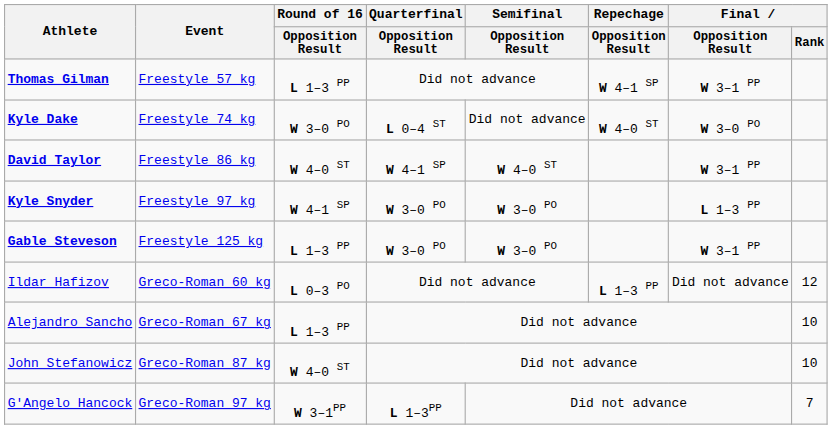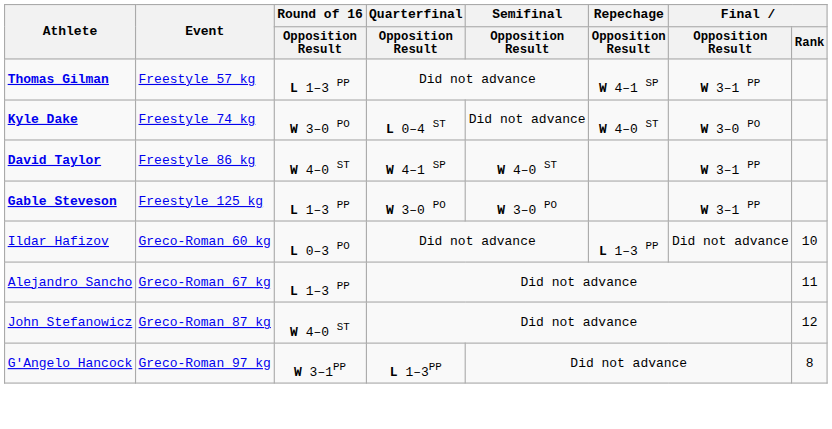- row: Kyle Snyder | Freestyle 97 kg | W 4–1 SP | W 3–0 PO | W 3–0 PO | L 1–3 PP
Ildar Hafizov | Final / Rank: 12 -> 10
Alejandro Sancho | Final / Rank: 10 -> 11
John Stefanowicz | Final / Rank: 10 -> 12
G'Angelo Hancock | Final / Rank: 7 -> 8
